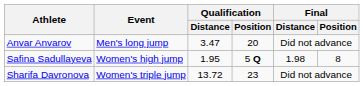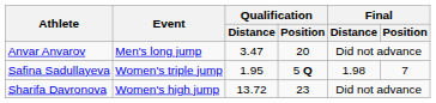Safina Sadullayeva | Event: Women's high jump -> Women's triple jump
Safina Sadullayeva | Final / Position: 8 -> 7
Sharifa Davronova | Event: Women's triple jump -> Women's high jump
